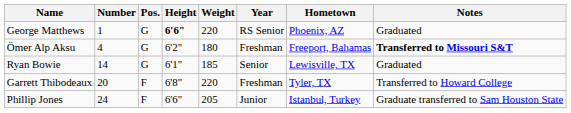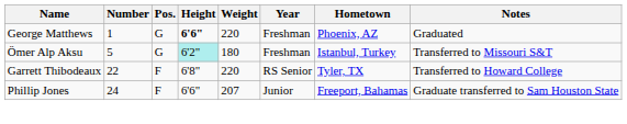George Matthews | Year: RS Senior -> Freshman
Ömer Alp Aksu | Number: 4 -> 5
Ömer Alp Aksu | Height: no background -> paleturquoise background
Ömer Alp Aksu | Hometown: Freeport, Bahamas -> Istanbul, Turkey
Ömer Alp Aksu | Notes: bold -> normal
- row: Ryan Bowie | 14 | G | 6'1" | 185 | Senior | Lewisville, TX | Graduated
Garrett Thibodeaux | Number: 20 -> 22
Garrett Thibodeaux | Year: Freshman -> RS Senior
Phillip Jones | Weight: 205 -> 207
Phillip Jones | Hometown: Istanbul, Turkey -> Freeport, Bahamas
